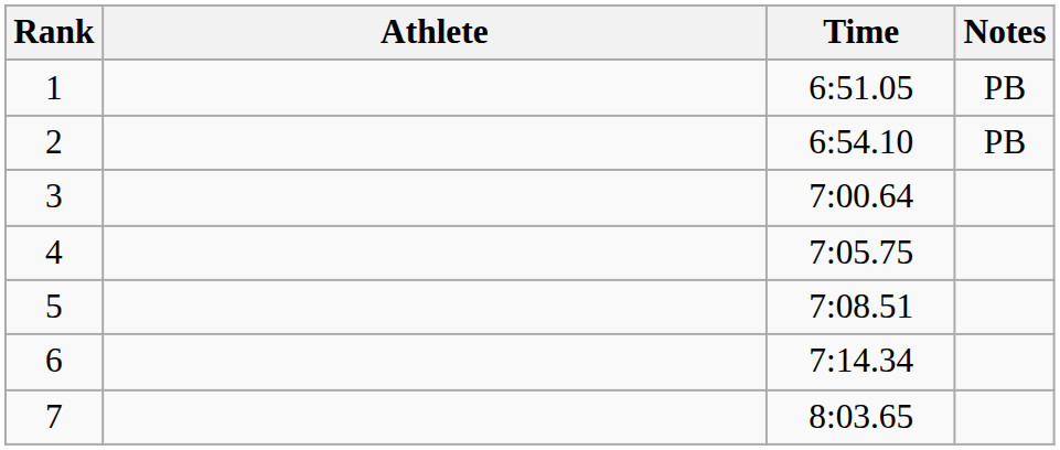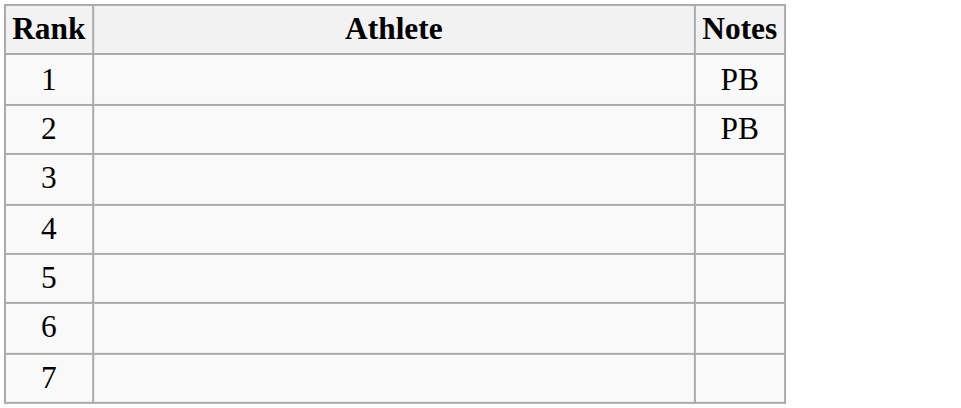- column: Time | 6:51.05 | 6:54.10 | 7:00.64 | 7:05.75 | 7:08.51 | 7:14.34 | 8:03.65
